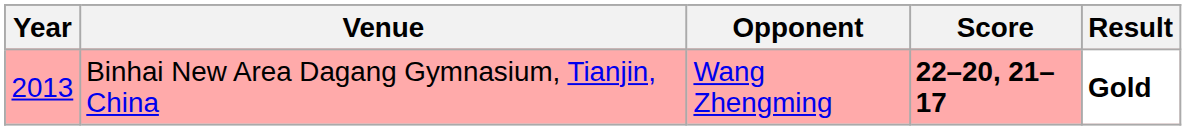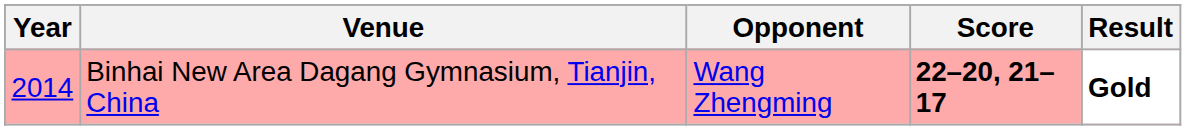Binhai New Area Dagang Gymnasium, Tianjin, China | Year: 2013 -> 2014
